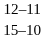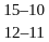rows swapped: 15–10 <-> 12–11
